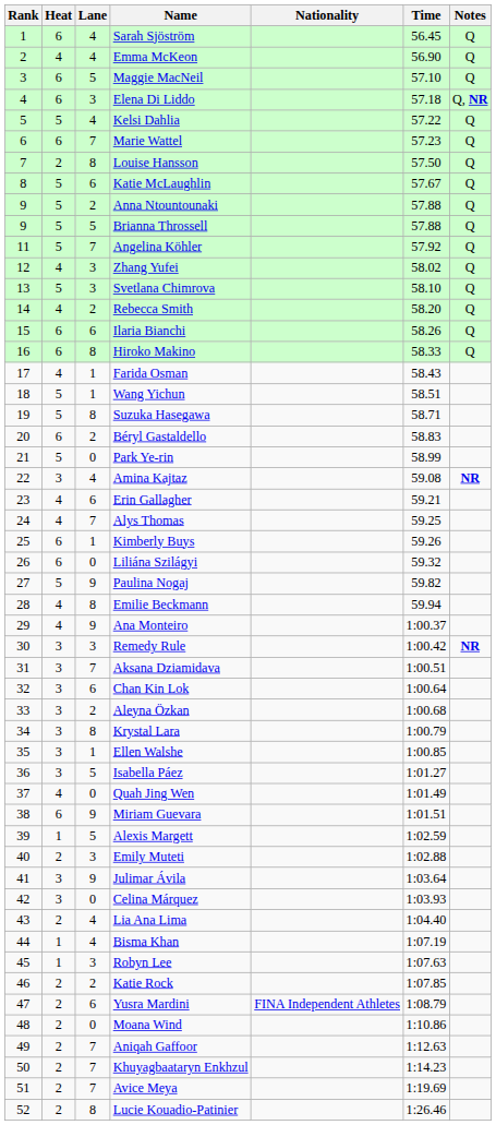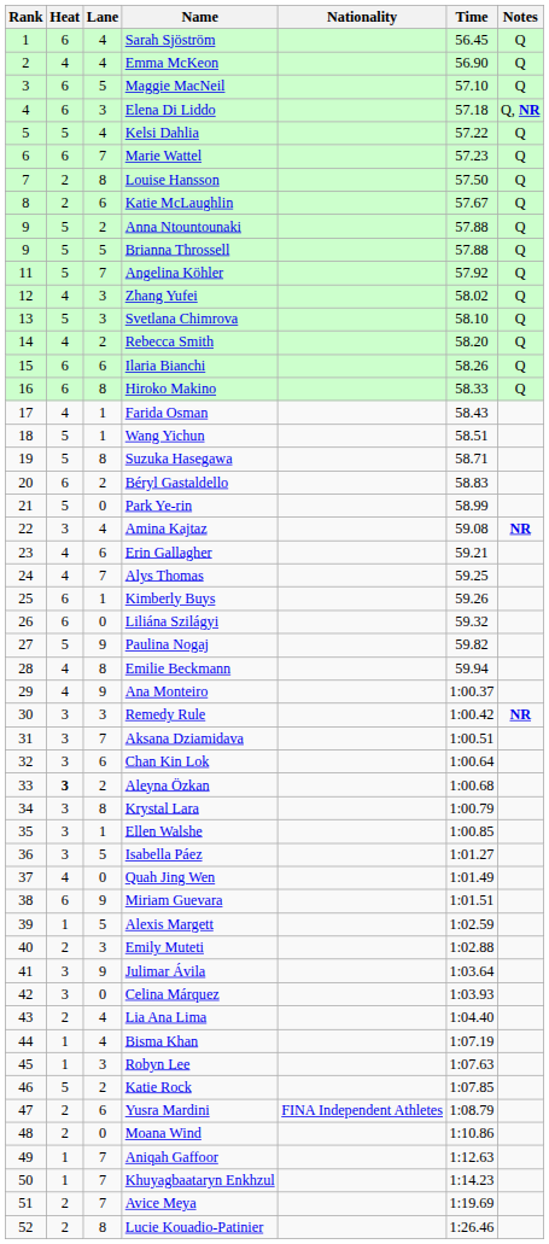Katie McLaughlin | Heat: 5 -> 2
Aleyna Özkan | Heat: normal -> bold
Katie Rock | Heat: 2 -> 5
Aniqah Gaffoor | Heat: 2 -> 1
Khuyagbaataryn Enkhzul | Heat: 2 -> 1
